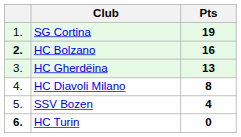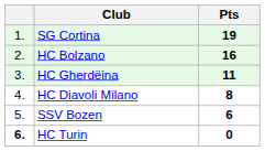HC Bolzano | column 1: bold -> normal
HC Gherdëina | Pts: 13 -> 11
SSV Bozen | Pts: 4 -> 6
